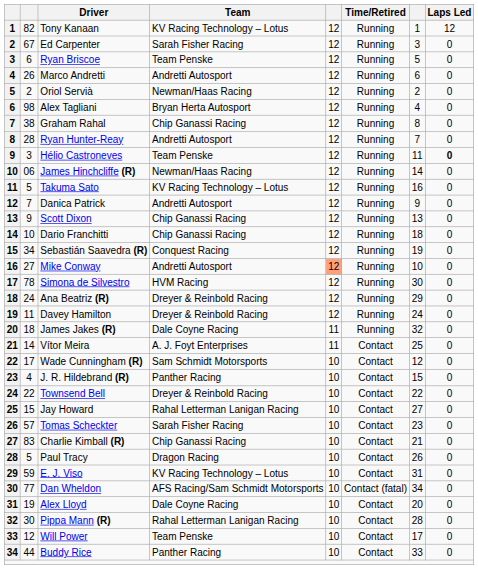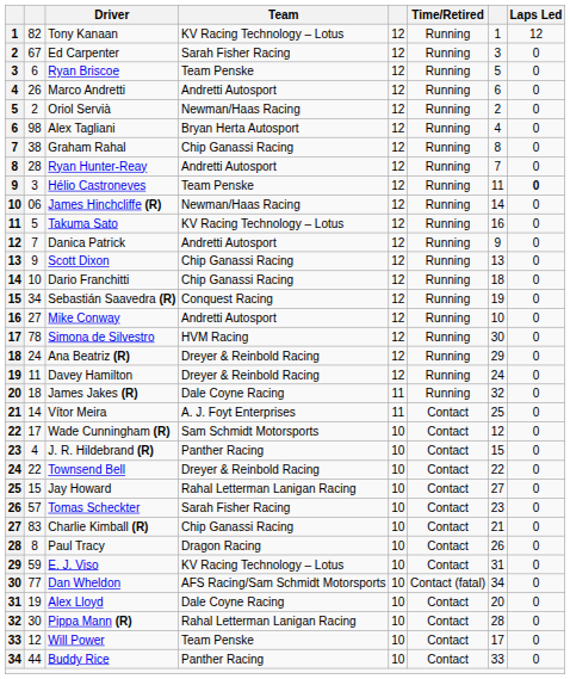Mike Conway | column 5: lightsalmon background -> no background
Paul Tracy | column 2: 5 -> 8
